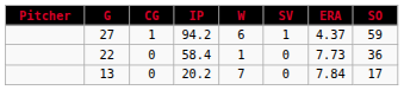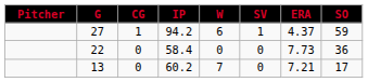22 | W: 1 -> 0
13 | IP: 20.2 -> 60.2
13 | ERA: 7.84 -> 7.21
